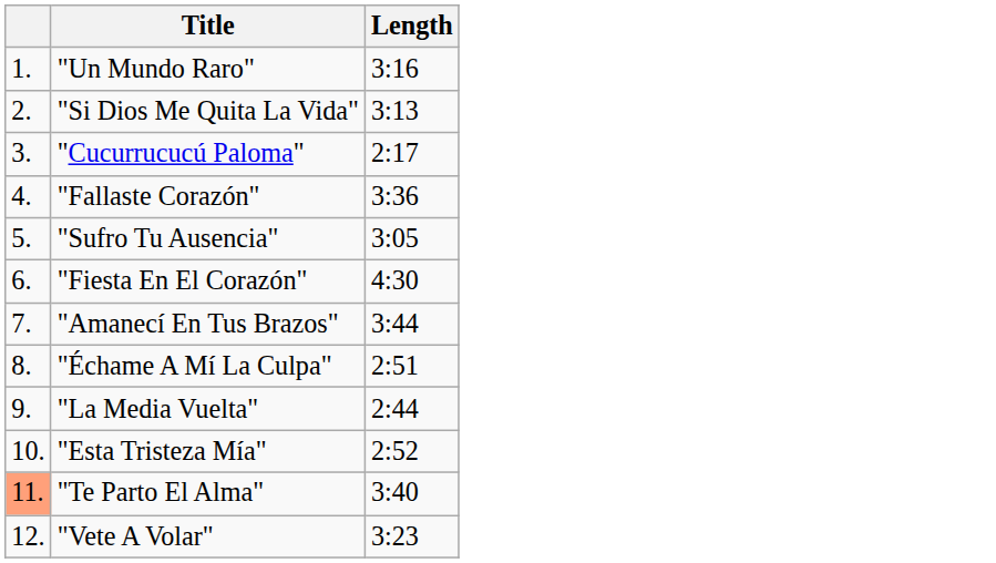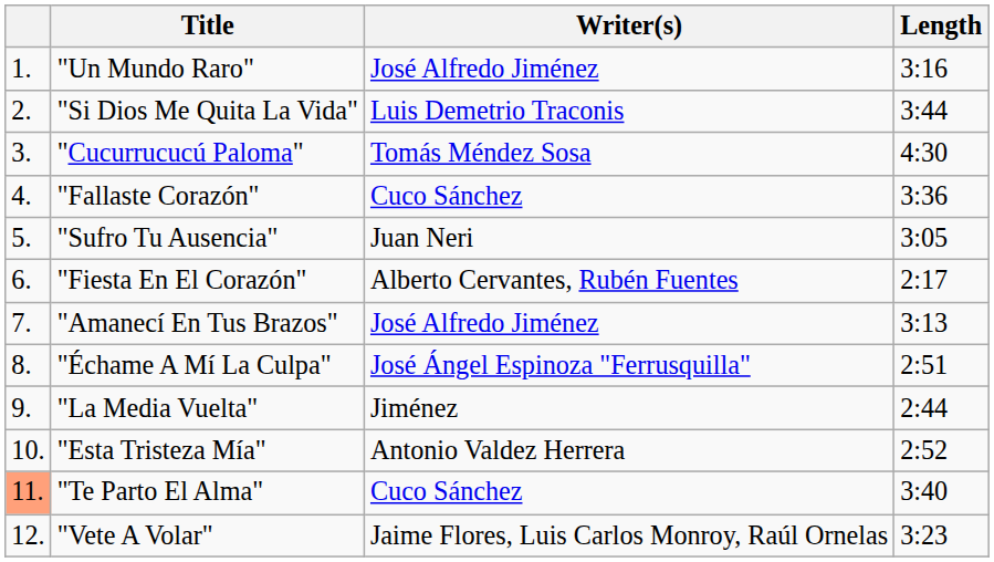+ column: Writer(s) | José Alfredo Jiménez | Luis Demetrio Traconis | Tomás Méndez Sosa | Cuco Sánchez | Juan Neri | Alberto Cervantes, Rubén Fuentes | José Alfredo Jiménez | José Ángel Espinoza "Ferrusquilla" | Jiménez | Antonio Valdez Herrera | Cuco Sánchez | Jaime Flores, Luis Carlos Monroy, Raúl Ornelas
"Si Dios Me Quita La Vida" | Length: 3:13 -> 3:44
"Cucurrucucú Paloma" | Length: 2:17 -> 4:30
"Fiesta En El Corazón" | Length: 4:30 -> 2:17
"Amanecí En Tus Brazos" | Length: 3:44 -> 3:13
